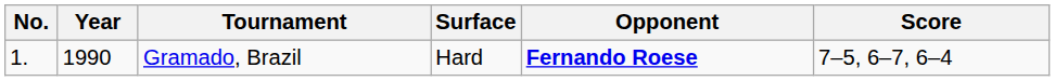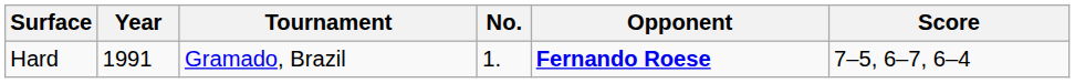columns swapped: No. <-> Surface
Gramado, Brazil | Year: 1990 -> 1991
